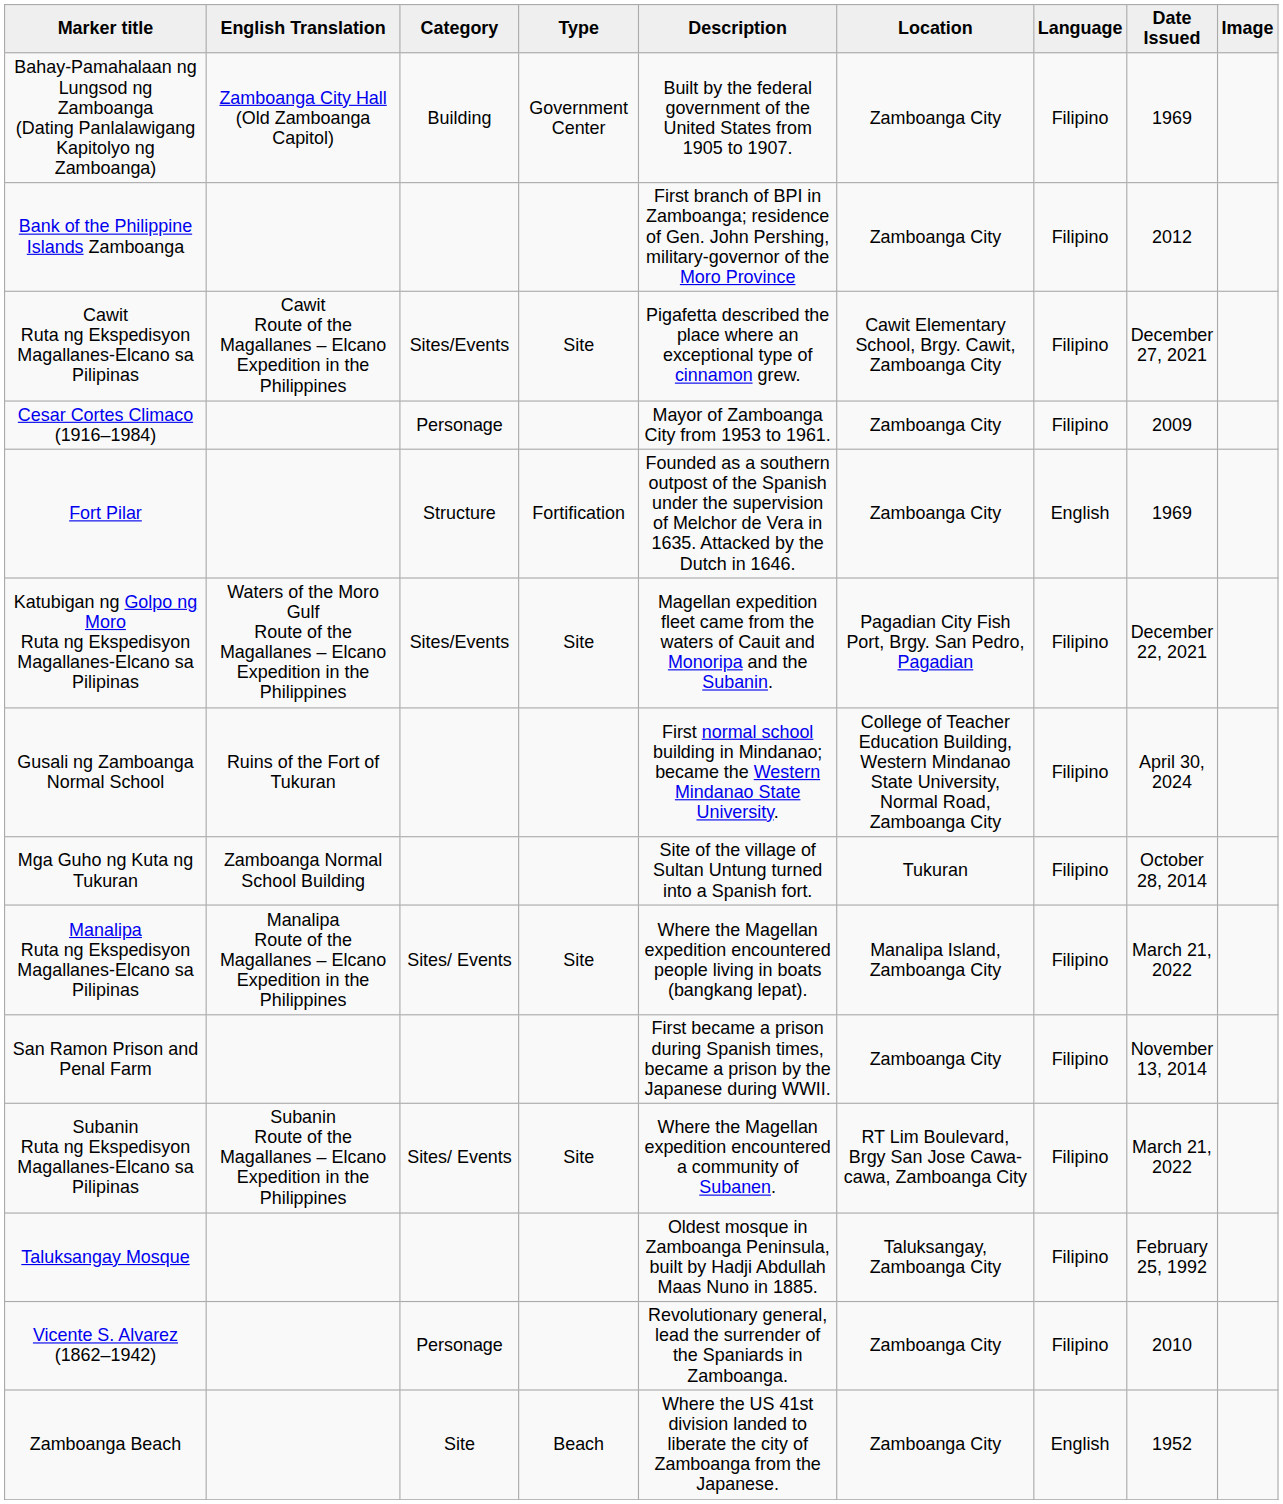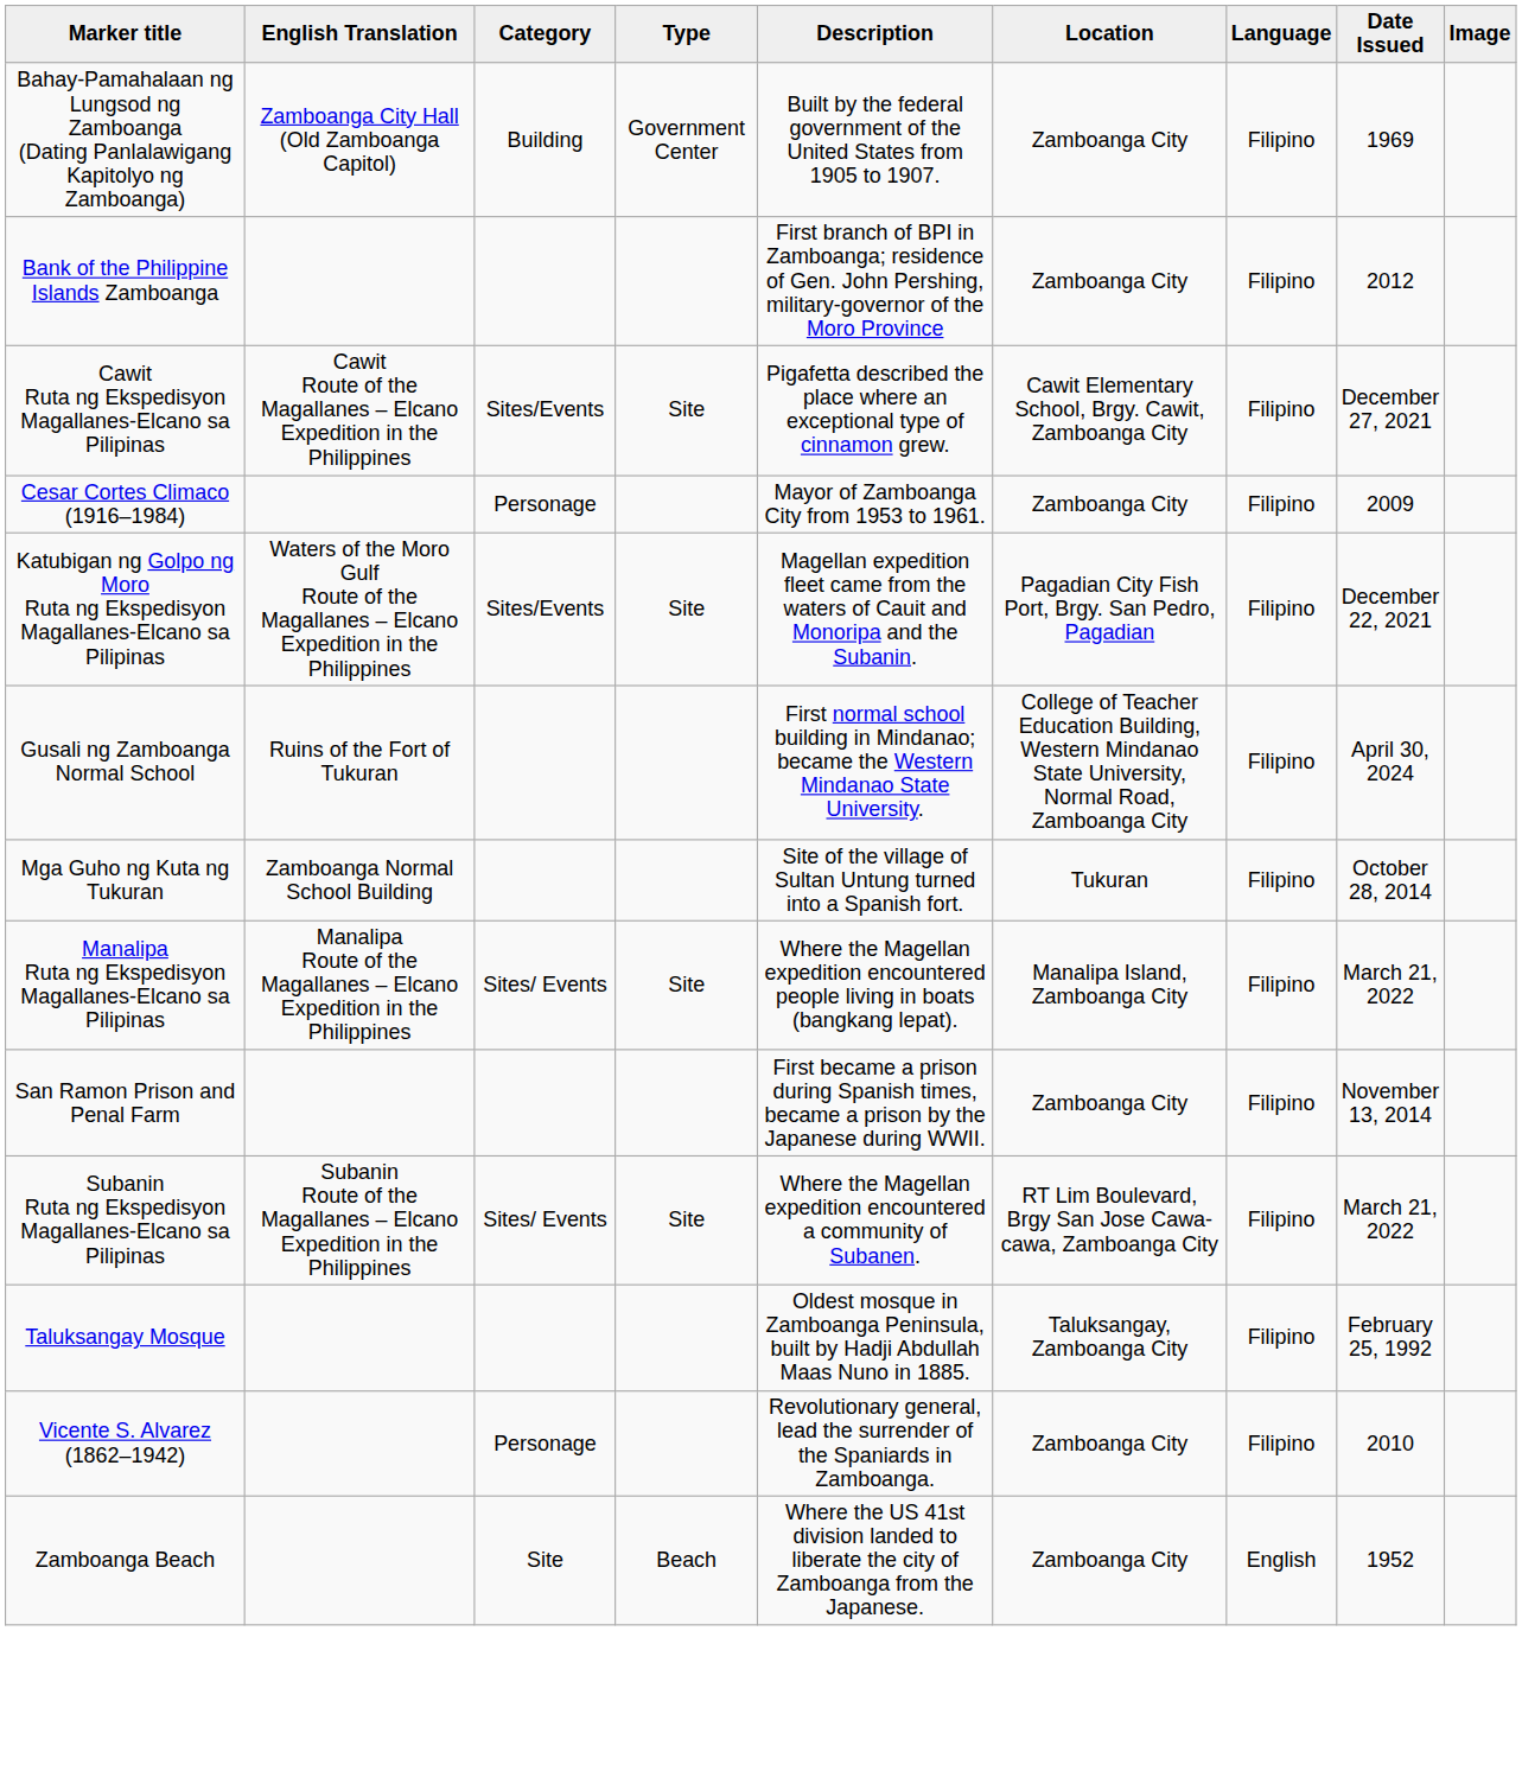- row: Fort Pilar | Structure | Fortification | Founded as a southern outpost of the Spanish under the supervision of Melchor de Vera in 1635. Attacked by the Dutch in 1646. | Zamboanga City | English | 1969
